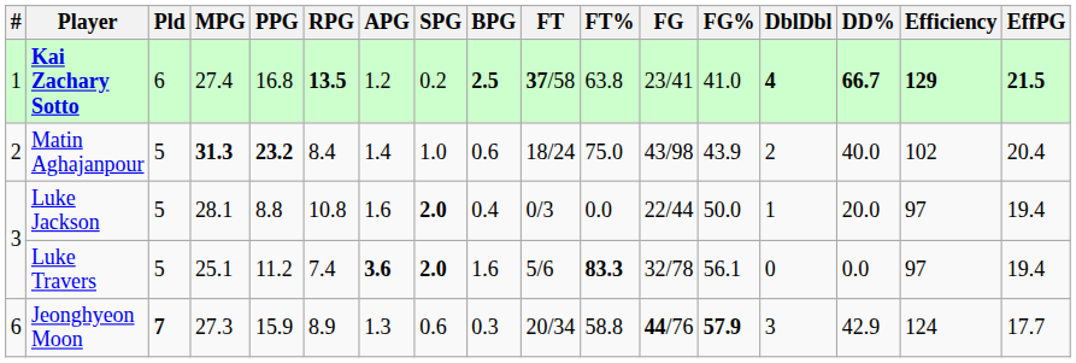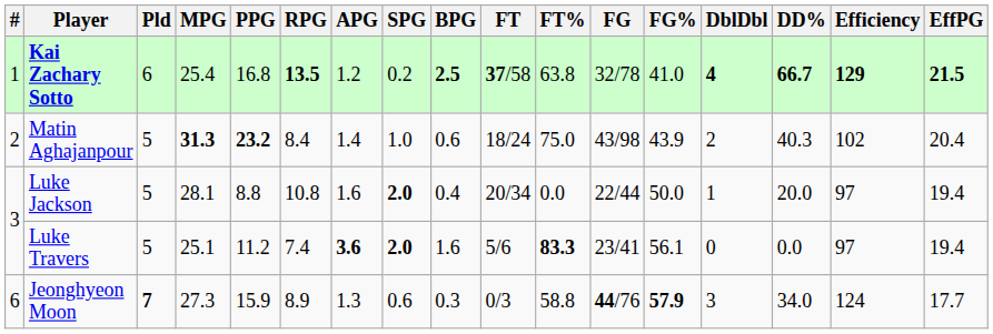Kai Zachary Sotto | MPG: 27.4 -> 25.4
Kai Zachary Sotto | FG: 23/41 -> 32/78
Matin Aghajanpour | DD%: 40.0 -> 40.3
Luke Jackson | FT: 0/3 -> 20/34
Luke Travers | FG: 32/78 -> 23/41
Jeonghyeon Moon | FT: 20/34 -> 0/3
Jeonghyeon Moon | DD%: 42.9 -> 34.0
